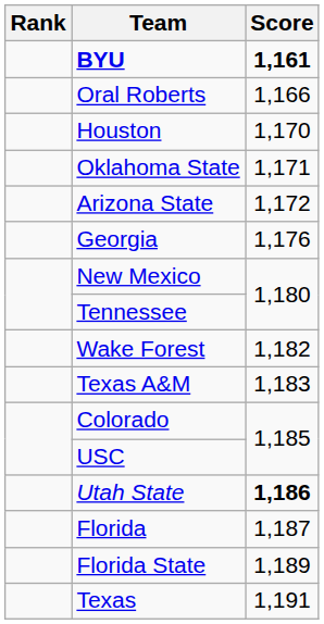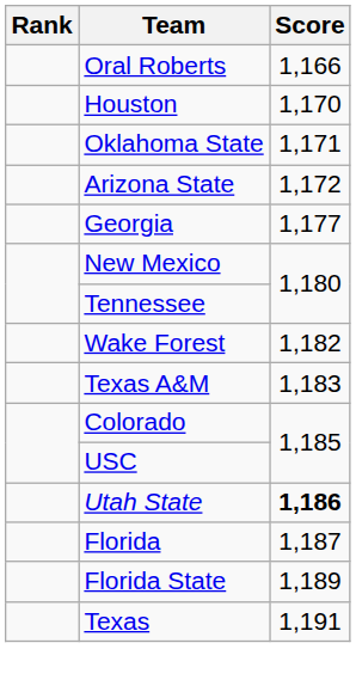- row: BYU | 1,161
Georgia | Score: 1,176 -> 1,177
